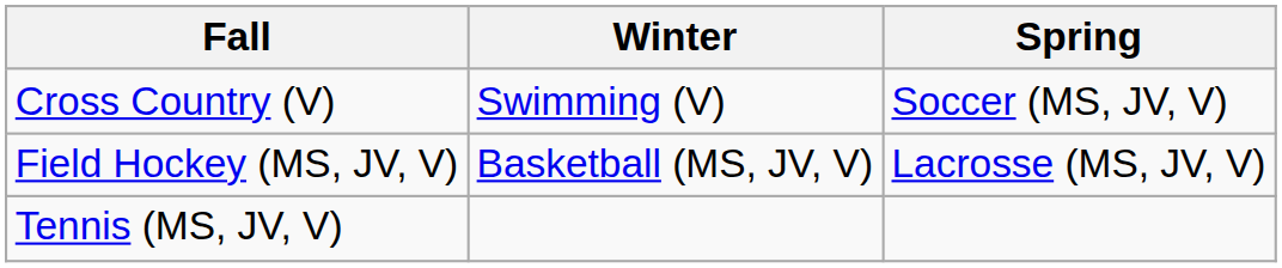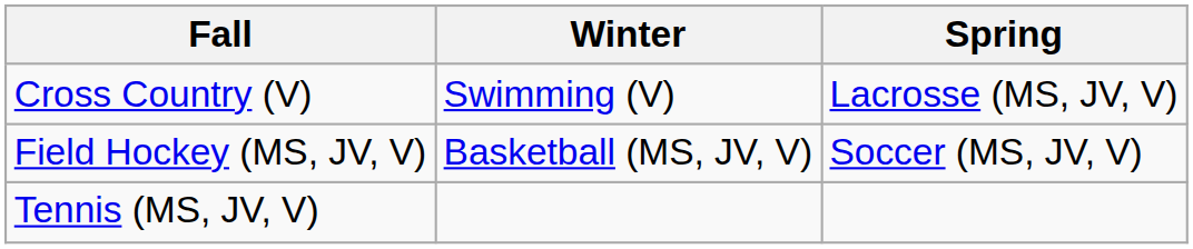Cross Country (V) | Spring: Soccer (MS, JV, V) -> Lacrosse (MS, JV, V)
Field Hockey (MS, JV, V) | Spring: Lacrosse (MS, JV, V) -> Soccer (MS, JV, V)
